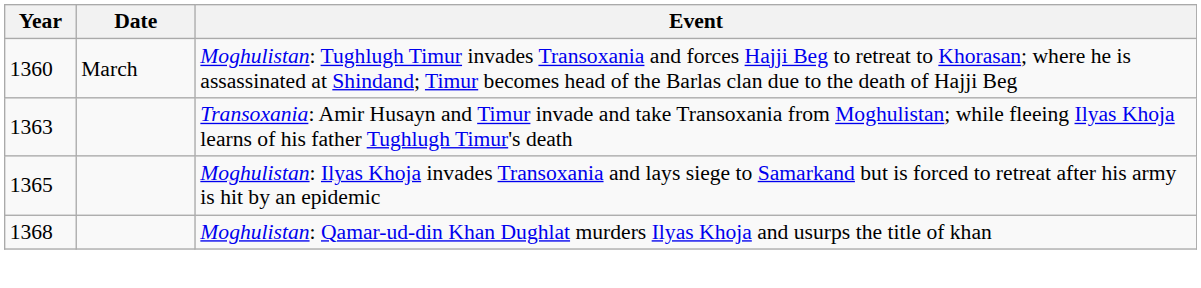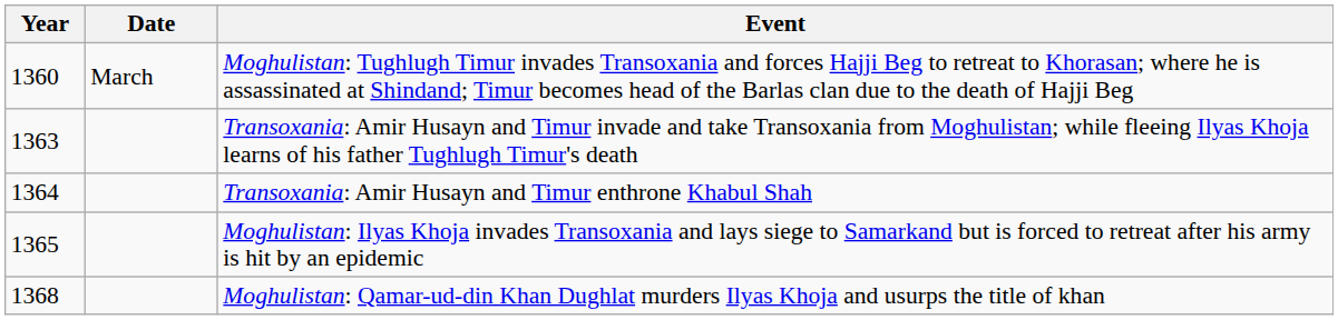+ row: 1364 | Transoxania: Amir Husayn and Timur enthrone Khabul Shah
